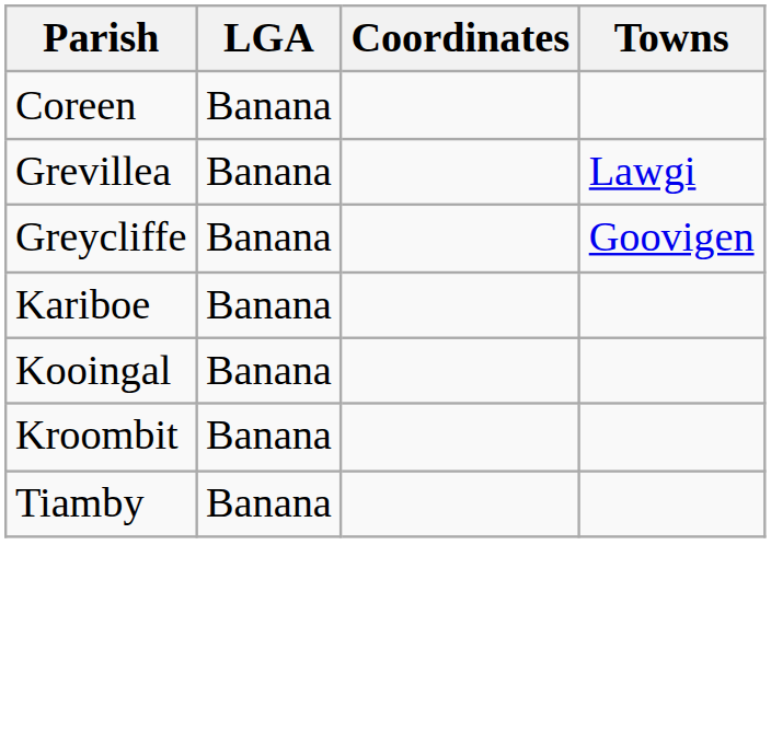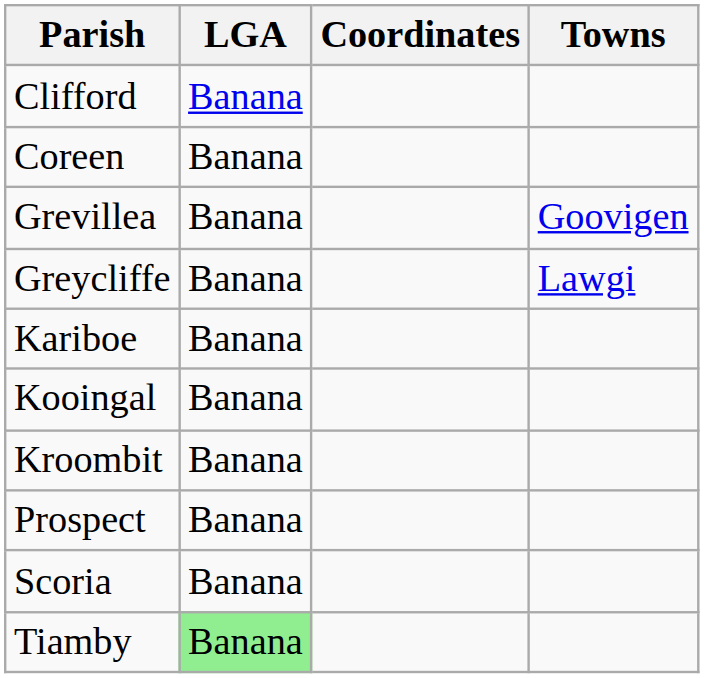+ row: Clifford | Banana
Grevillea | Towns: Lawgi -> Goovigen
Greycliffe | Towns: Goovigen -> Lawgi
+ row: Prospect | Banana
+ row: Scoria | Banana
Tiamby | LGA: no background -> lightgreen background
